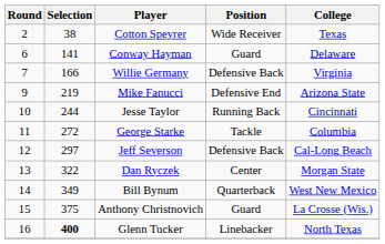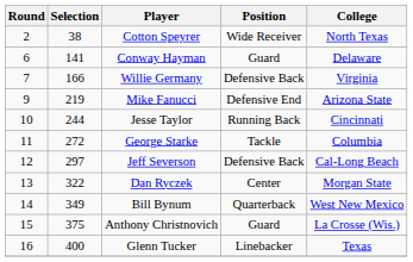Cotton Speyrer | College: Texas -> North Texas
Glenn Tucker | Selection: bold -> normal
Glenn Tucker | College: North Texas -> Texas
